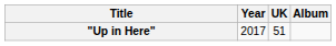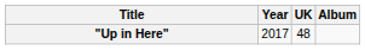"Up in Here" | UK: 51 -> 48
